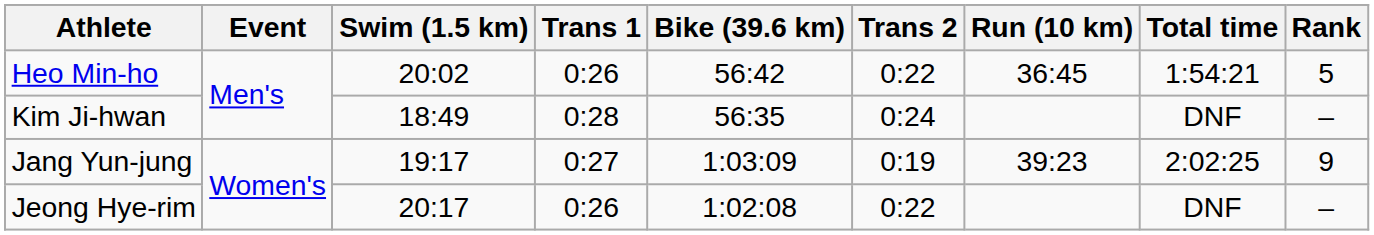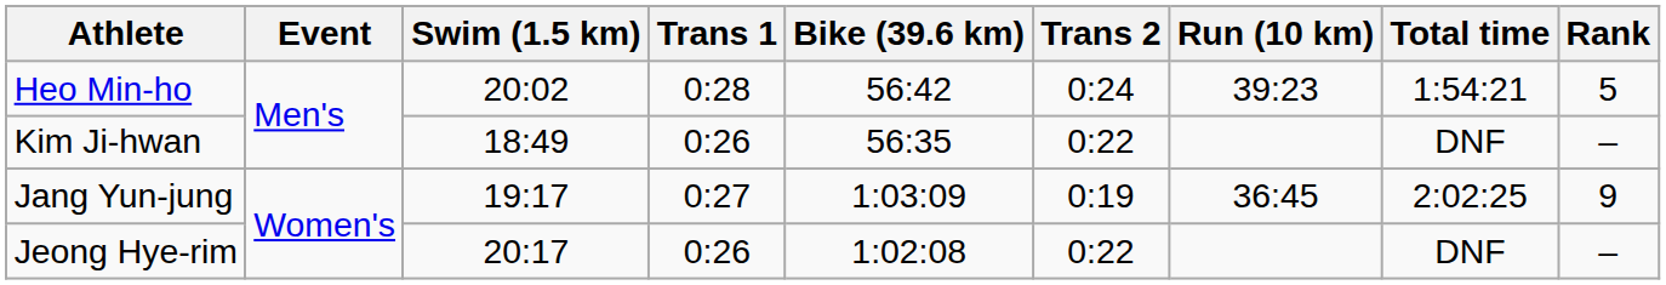Heo Min-ho | Trans 1: 0:26 -> 0:28
Heo Min-ho | Trans 2: 0:22 -> 0:24
Heo Min-ho | Run (10 km): 36:45 -> 39:23
Kim Ji-hwan | Trans 1: 0:28 -> 0:26
Kim Ji-hwan | Trans 2: 0:24 -> 0:22
Jang Yun-jung | Run (10 km): 39:23 -> 36:45
